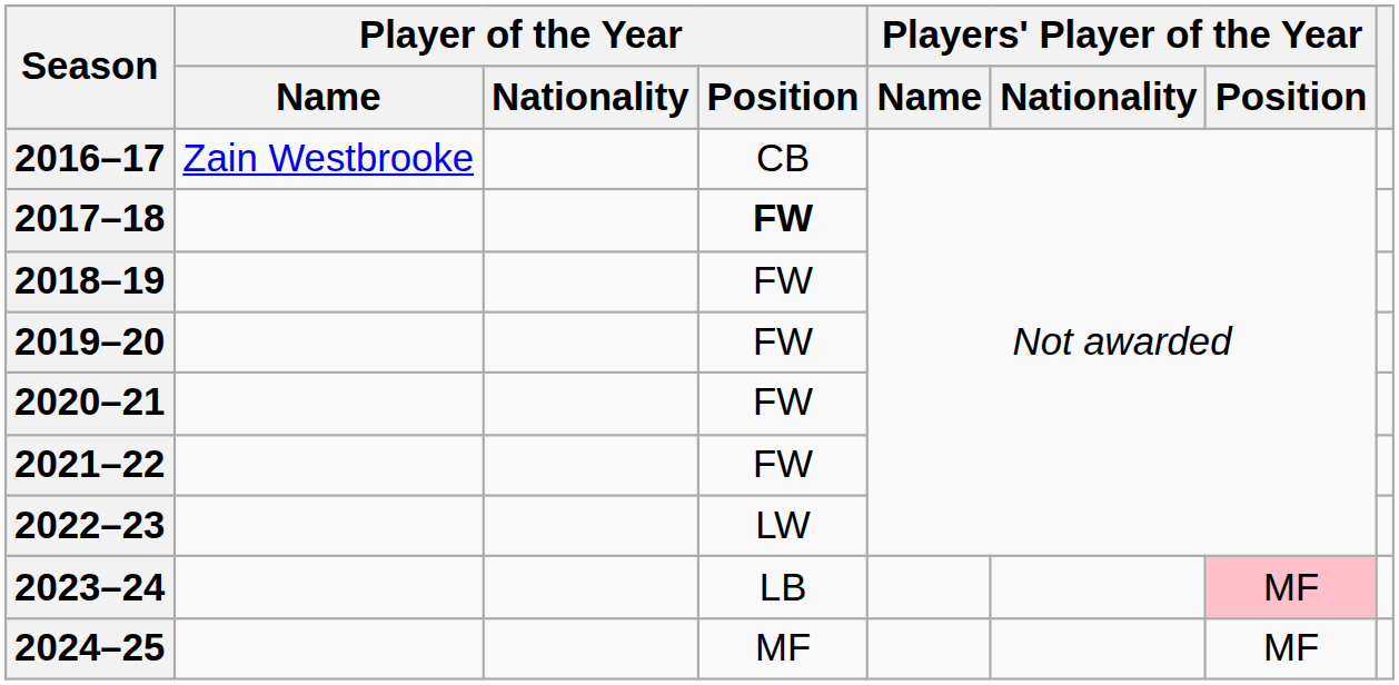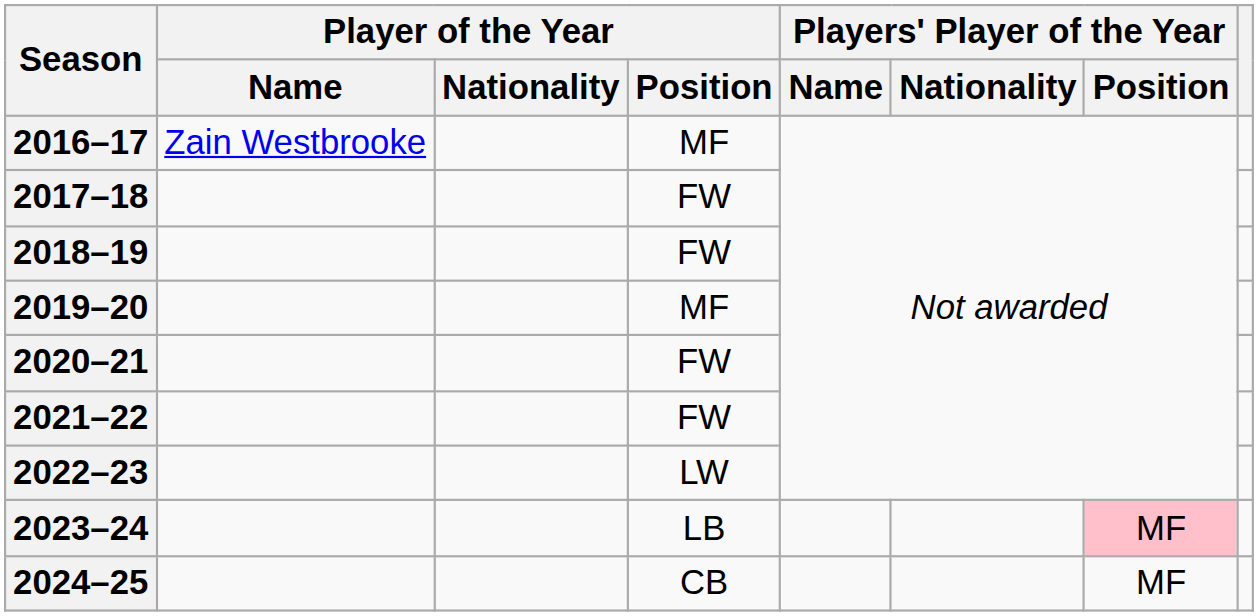2016–17 | Player of the Year / Position: CB -> MF
2017–18 | Player of the Year / Position: bold -> normal
2019–20 | Player of the Year / Position: FW -> MF
2024–25 | Player of the Year / Position: MF -> CB
